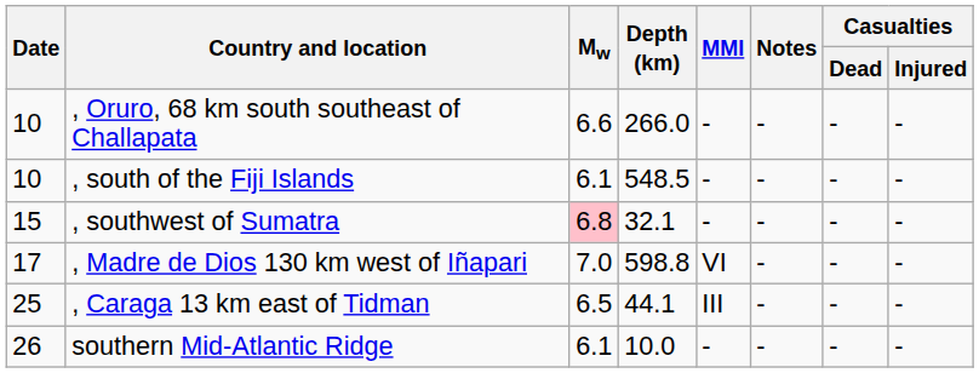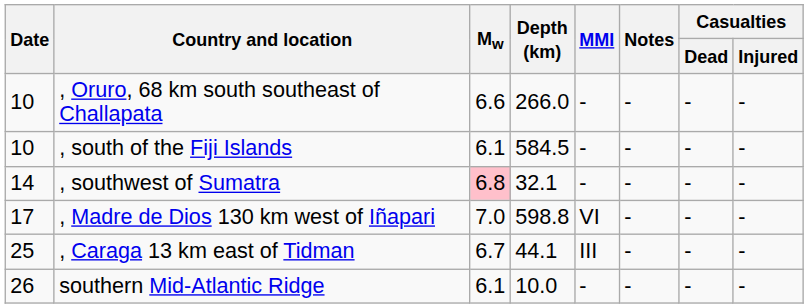, south of the Fiji Islands | Depth (km): 548.5 -> 584.5
, southwest of Sumatra | Date: 15 -> 14
, Caraga 13 km east of Tidman | Mw: 6.5 -> 6.7
